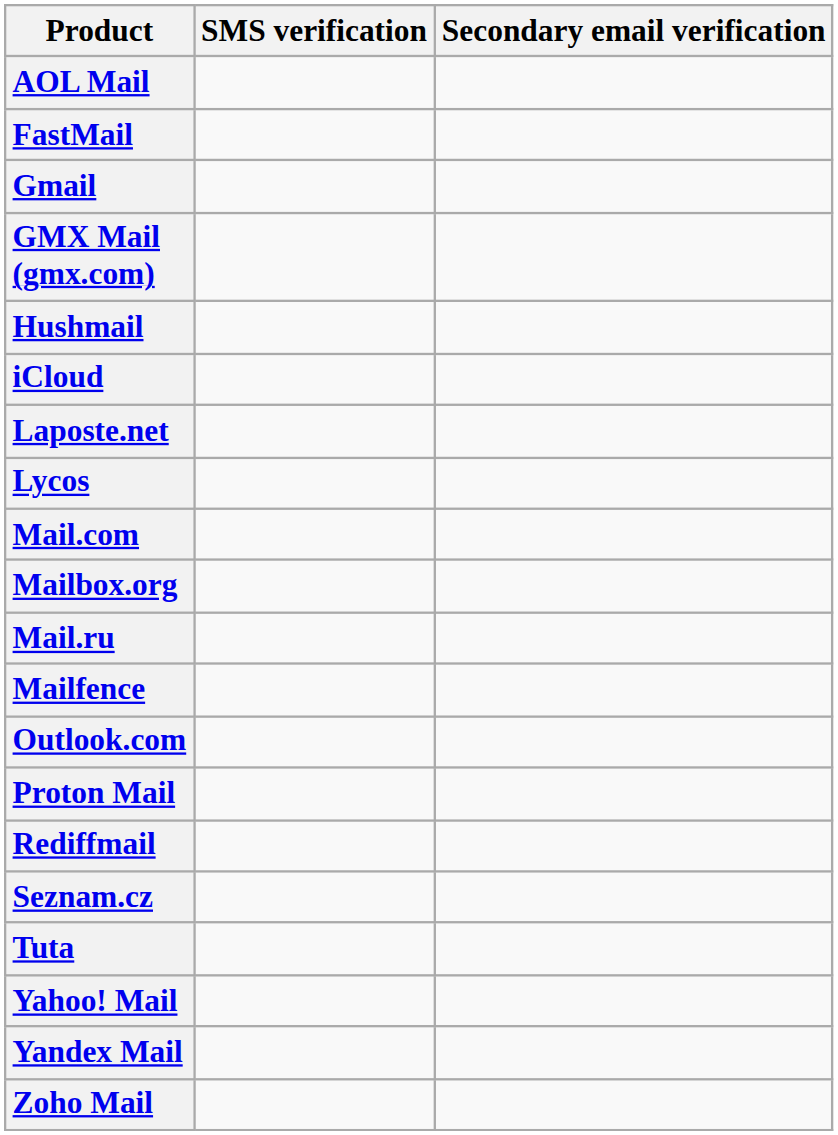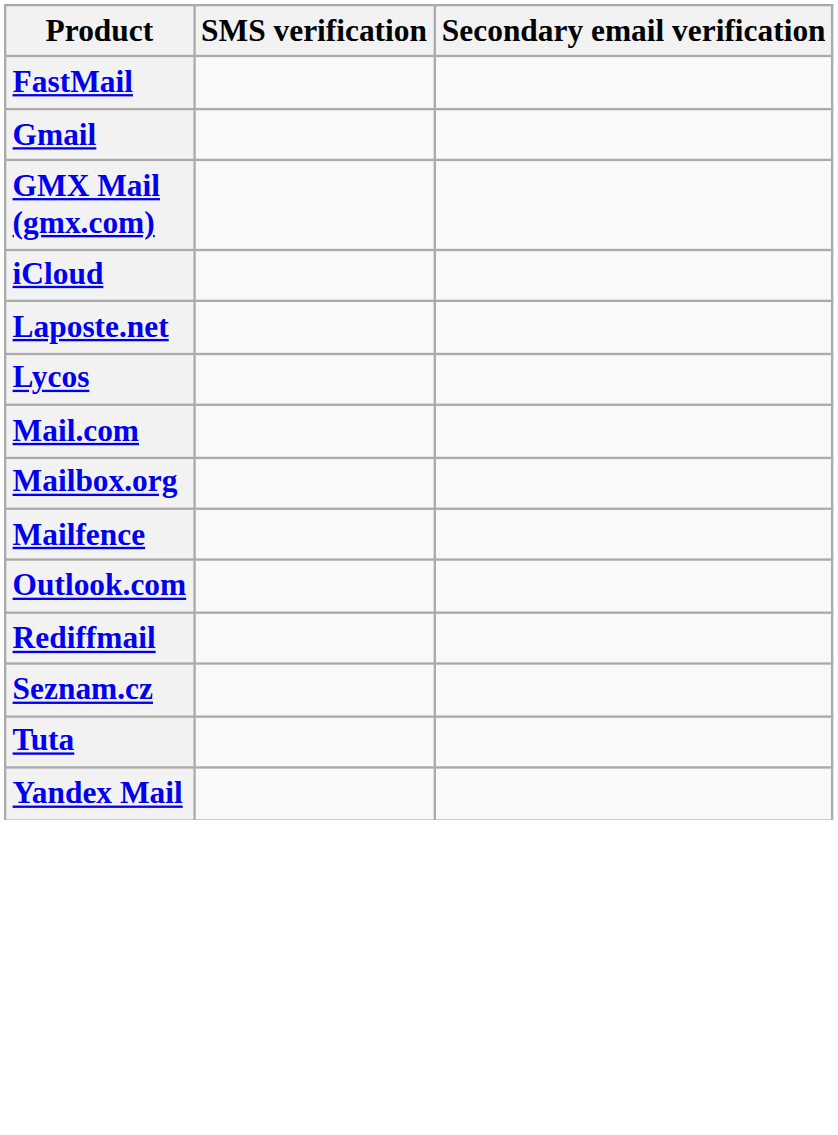- row: AOL Mail
- row: Hushmail
- row: Mail.ru
- row: Proton Mail
- row: Yahoo! Mail
- row: Zoho Mail
